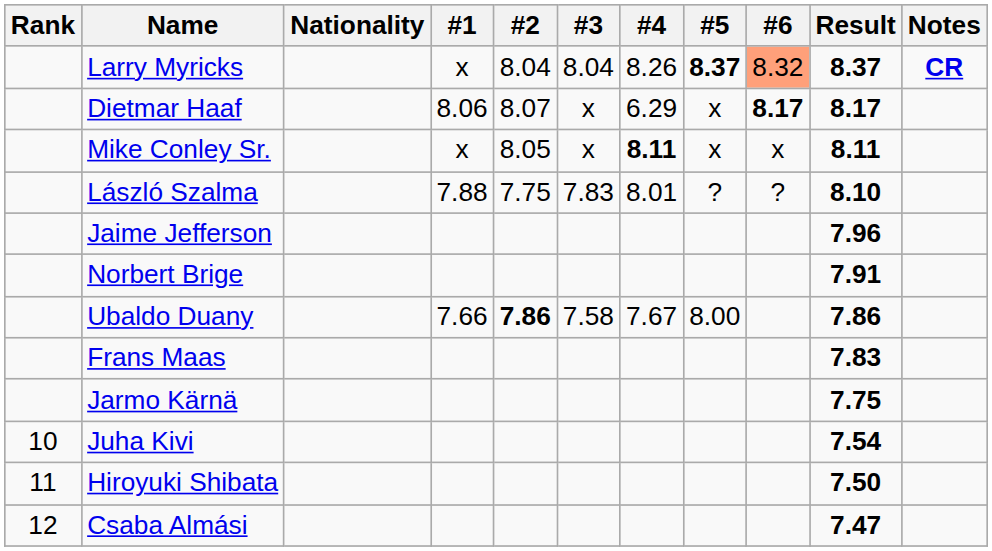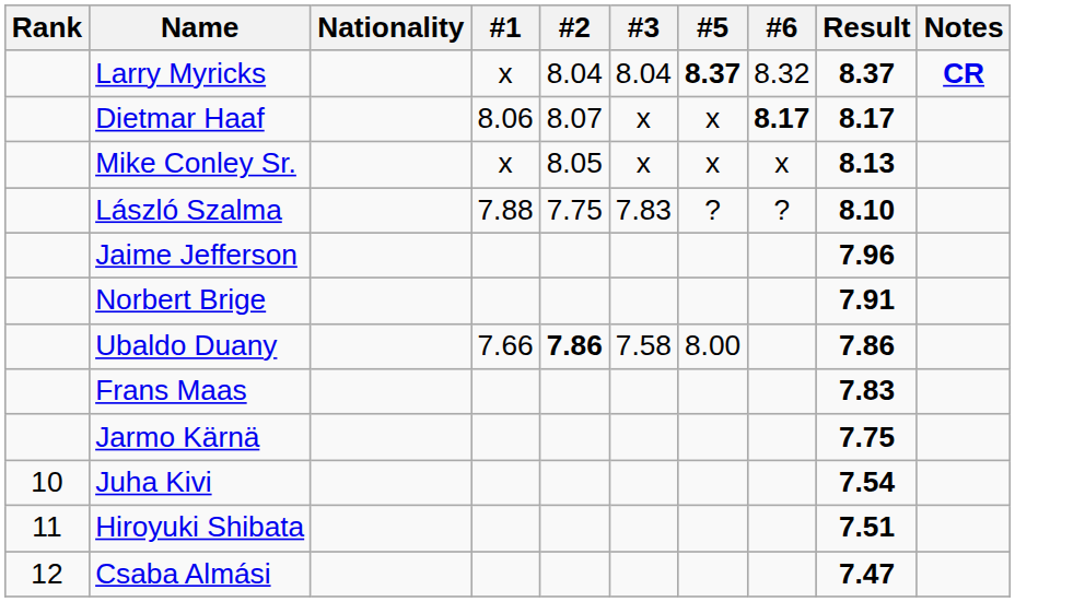- column: #4 | 8.26 | 6.29 | 8.11 | 8.01 | 7.67
Larry Myricks | #6: lightsalmon background -> no background
Mike Conley Sr. | Result: 8.11 -> 8.13
Hiroyuki Shibata | Result: 7.50 -> 7.51
